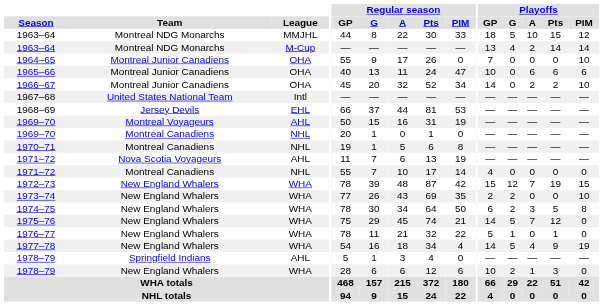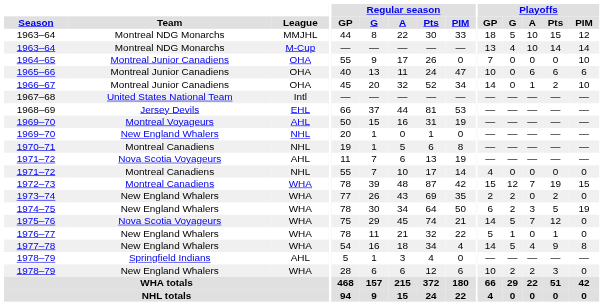1963–64 / M-Cup | Playoffs / A: 2 -> 10
1966–67 | Playoffs / A: 2 -> 1
1969–70 / NHL | Team: Montreal Canadiens -> New England Whalers
1972–73 | Team: New England Whalers -> Montreal Canadiens
1973–74 | Playoffs / Pts: 0 -> 2
1973–74 | Playoffs / PIM: 10 -> 0
1974–75 | Playoffs / PIM: 8 -> 19
1975–76 | Team: New England Whalers -> Nova Scotia Voyageurs
1977–78 | Playoffs / PIM: 19 -> 8
1978–79 / WHA | Playoffs / A: 1 -> 2
